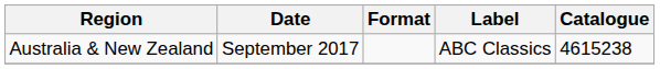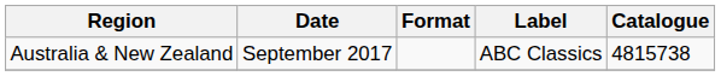Australia & New Zealand | Catalogue: 4615238 -> 4815738
